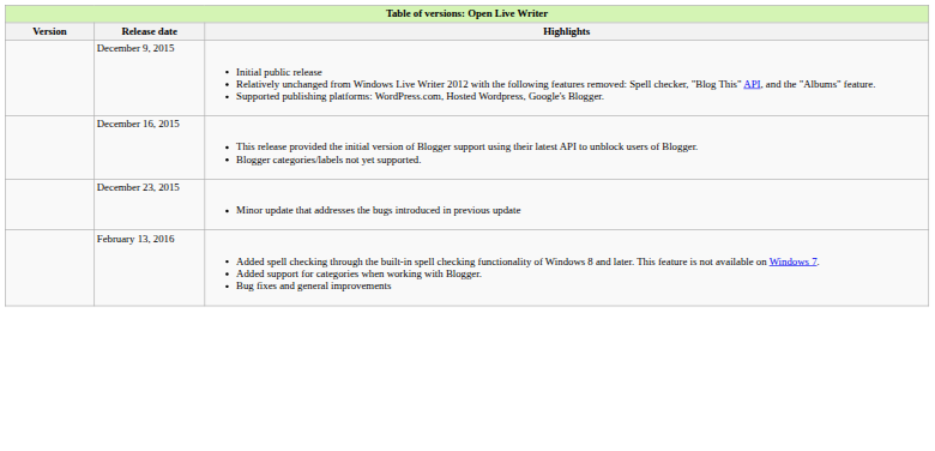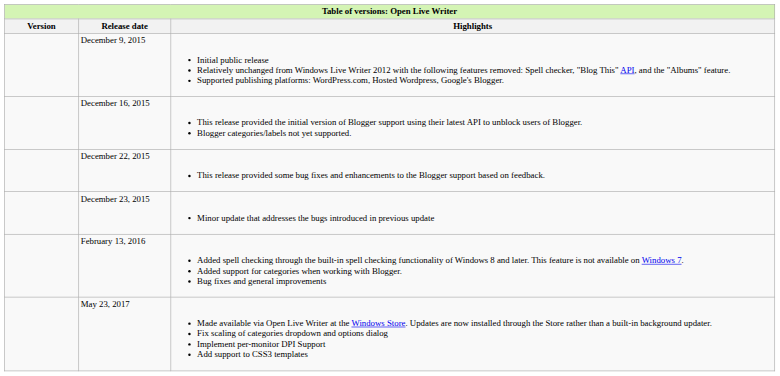+ row: December 22, 2015 | This release provided some bug fixes and enhancements to the Blogger support based on feedback.
+ row: May 23, 2017 | Made available via Open Live Writer at the Windows Store. Updates are now installed through the Store rather than a built-in background updater. Fix scaling of categories dropdown and options dialog Implement per-monitor DPI Support Add support to CSS3 templates
